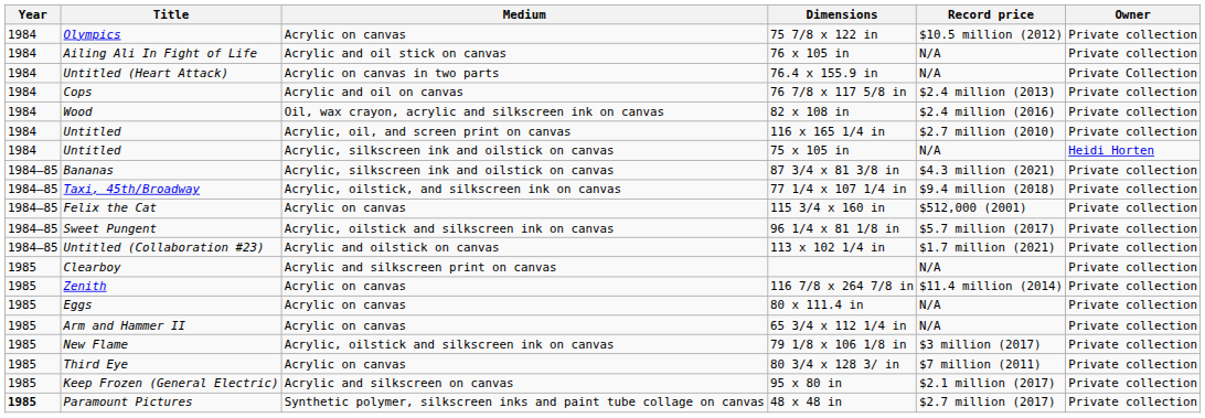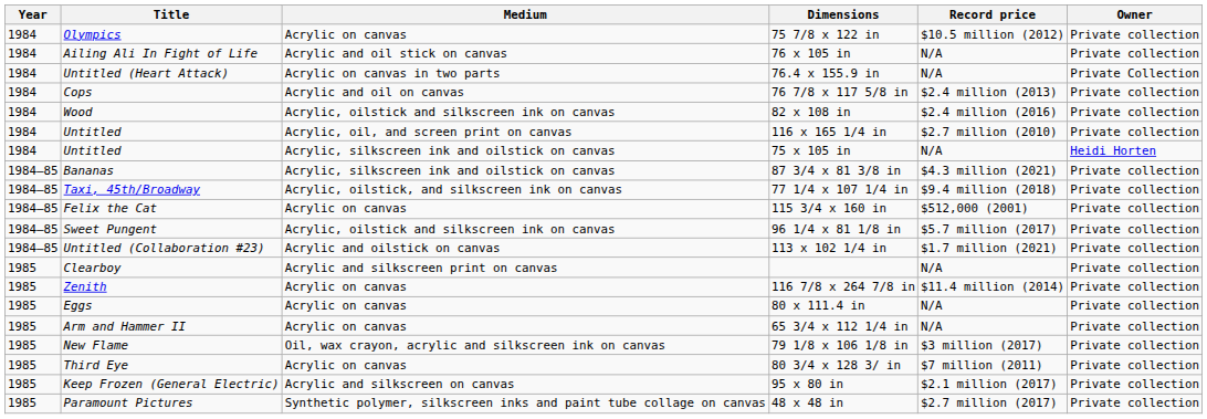82 x 108 in | Medium: Oil, wax crayon, acrylic and silkscreen ink on canvas -> Acrylic, oilstick and silkscreen ink on canvas
79 1/8 x 106 1/8 in | Medium: Acrylic, oilstick and silkscreen ink on canvas -> Oil, wax crayon, acrylic and silkscreen ink on canvas
48 x 48 in | Year: bold -> normal
